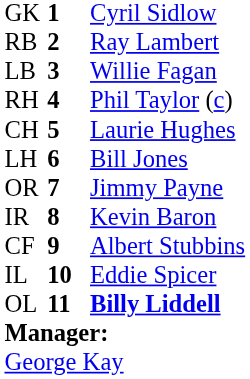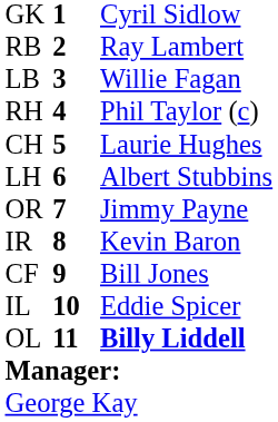LH | column 3: Bill Jones -> Albert Stubbins
CF | column 3: Albert Stubbins -> Bill Jones
